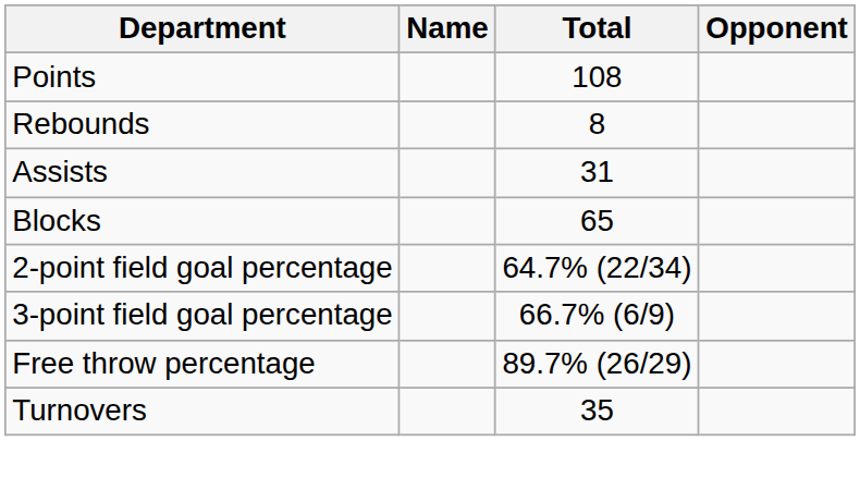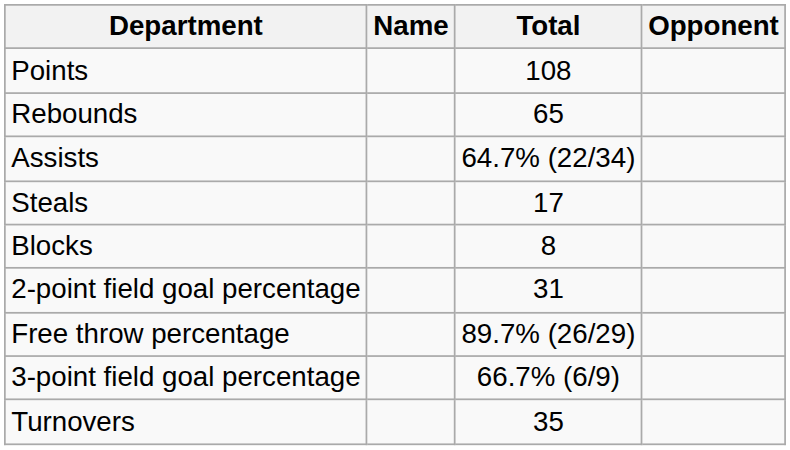Rebounds | Total: 8 -> 65
Assists | Total: 31 -> 64.7% (22/34)
+ row: Steals | 17
Blocks | Total: 65 -> 8
2-point field goal percentage | Total: 64.7% (22/34) -> 31
rows swapped: 3-point field goal percentage <-> Free throw percentage
